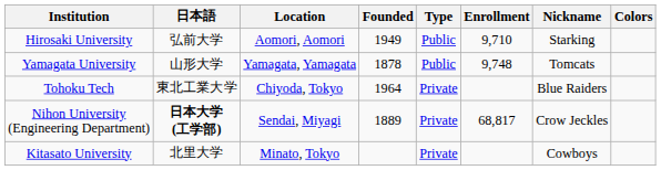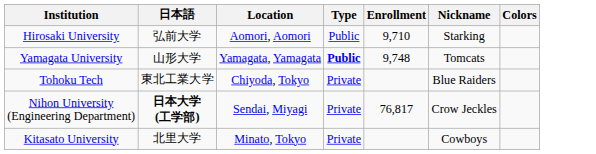- column: Founded | 1949 | 1878 | 1964 | 1889
Yamagata University | Type: normal -> bold
Nihon University (Engineering Department) | Enrollment: 68,817 -> 76,817
